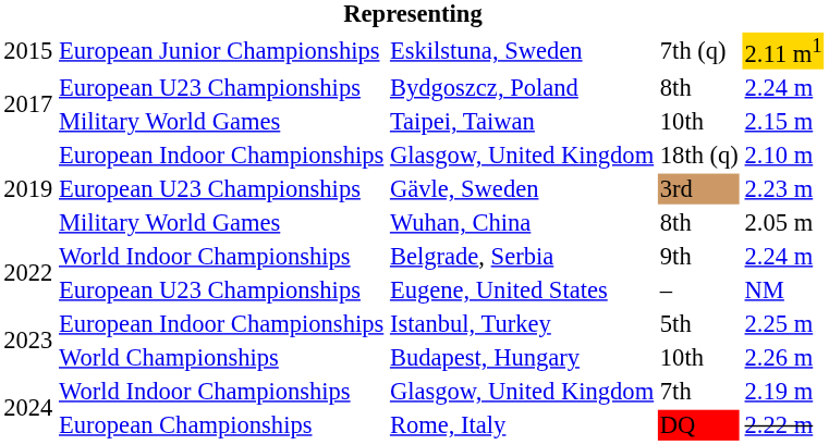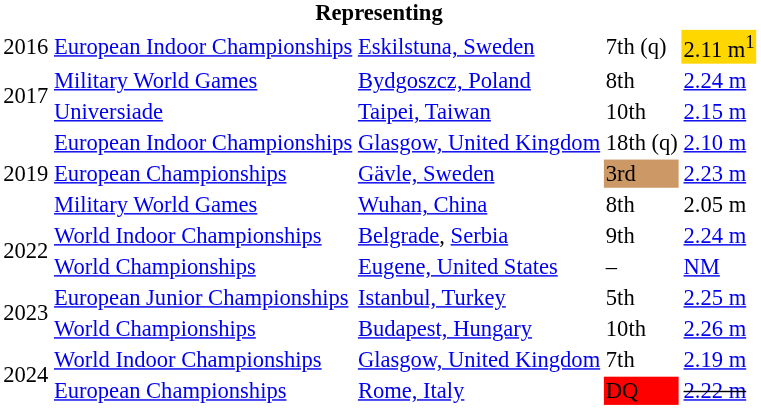Eskilstuna, Sweden | column 1: 2015 -> 2016
Eskilstuna, Sweden | column 2: European Junior Championships -> European Indoor Championships
Bydgoszcz, Poland | column 2: European U23 Championships -> Military World Games
Taipei, Taiwan | column 2: Military World Games -> Universiade
Gävle, Sweden | column 2: European U23 Championships -> European Championships
Eugene, United States | column 2: European U23 Championships -> World Championships
Istanbul, Turkey | column 2: European Indoor Championships -> European Junior Championships
